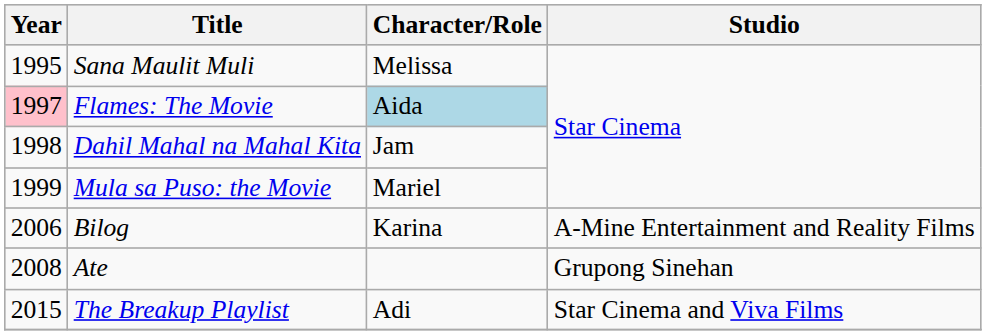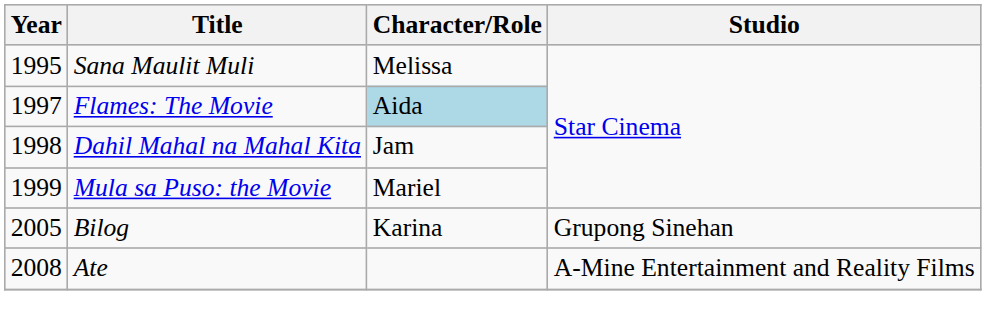Flames: The Movie | Year: pink background -> no background
Bilog | Year: 2006 -> 2005
Bilog | Studio: A-Mine Entertainment and Reality Films -> Grupong Sinehan
Ate | Studio: Grupong Sinehan -> A-Mine Entertainment and Reality Films
- row: 2015 | The Breakup Playlist | Adi | Star Cinema and Viva Films
